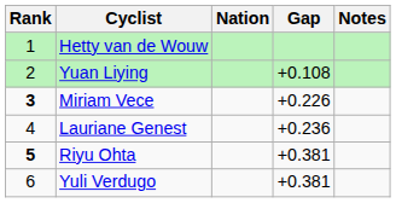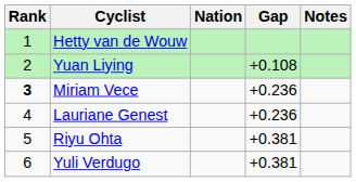Miriam Vece | Gap: +0.226 -> +0.236
Riyu Ohta | Rank: bold -> normal
